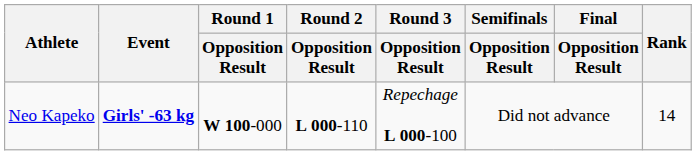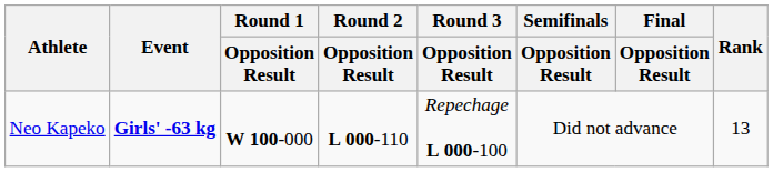Neo Kapeko | Rank: 14 -> 13
